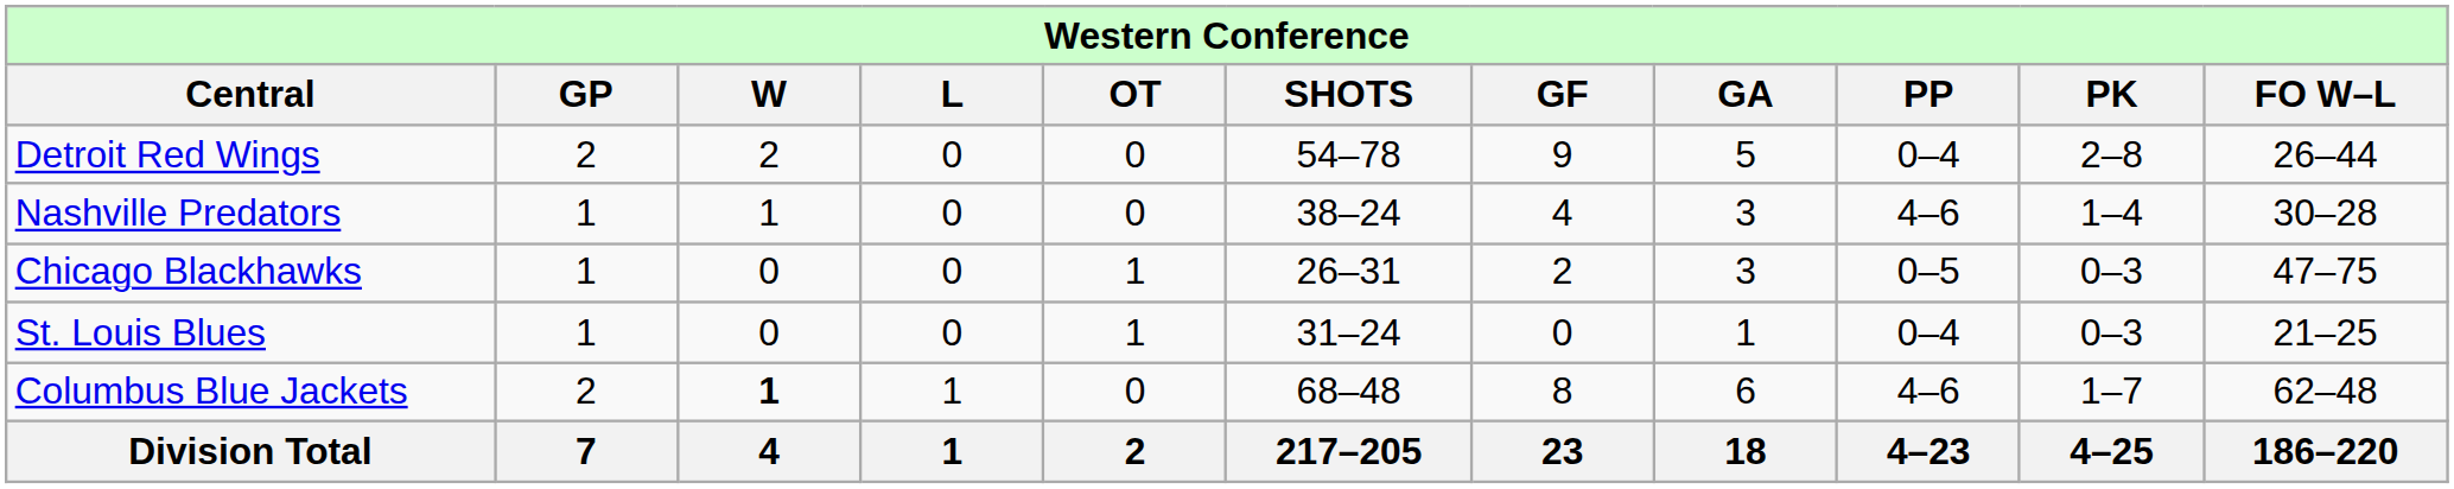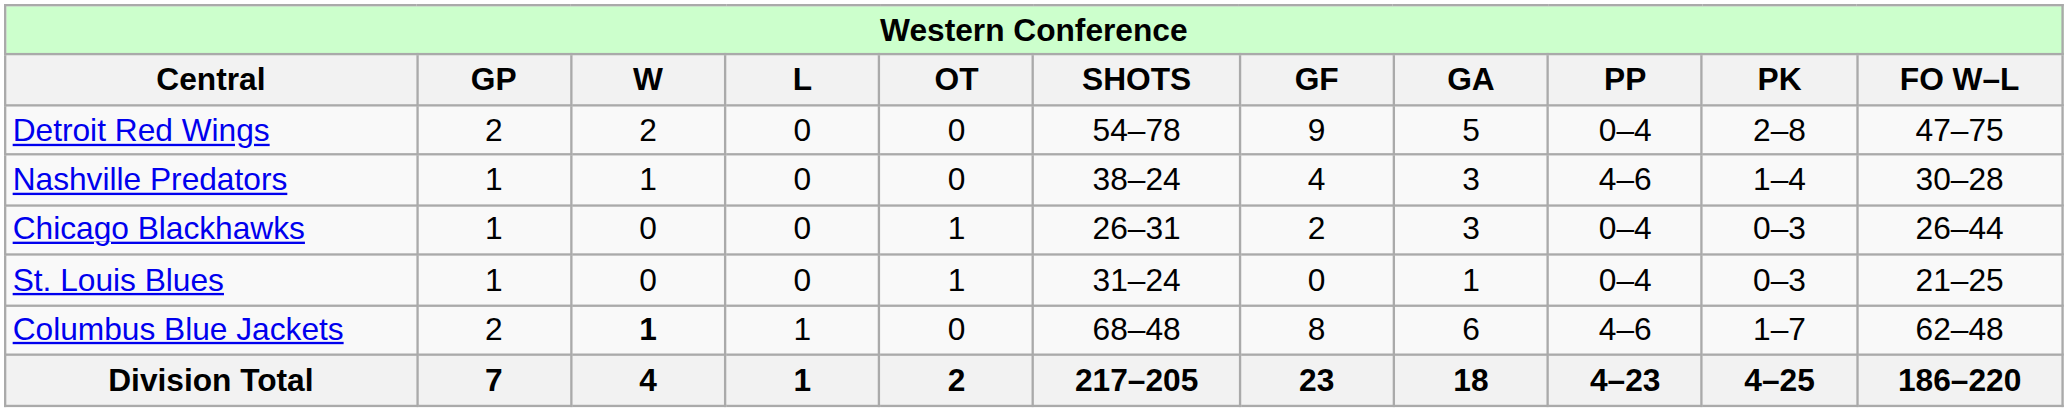Detroit Red Wings | column 11: 26–44 -> 47–75
Chicago Blackhawks | column 9: 0–5 -> 0–4
Chicago Blackhawks | column 11: 47–75 -> 26–44
